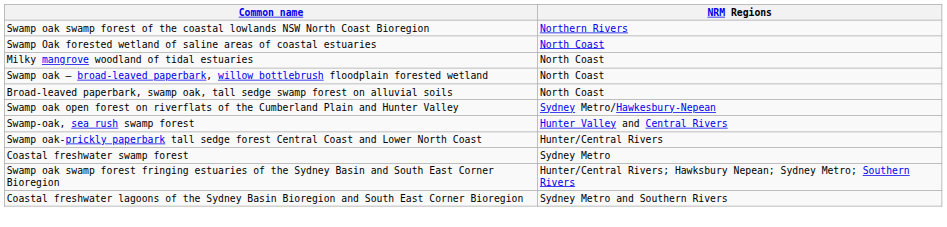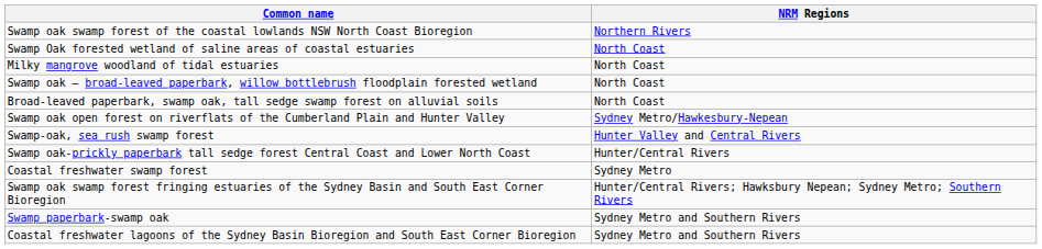+ row: Swamp paperbark-swamp oak | Sydney Metro and Southern Rivers
